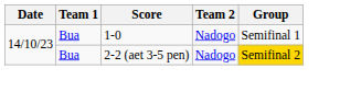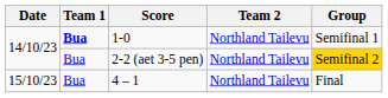1-0 | Team 1: normal -> bold
1-0 | Team 2: Nadogo -> Northland Tailevu
2-2 (aet 3-5 pen) | Team 2: Nadogo -> Northland Tailevu
+ row: 15/10/23 | Bua | 4 – 1 | Northland Tailevu | Final
